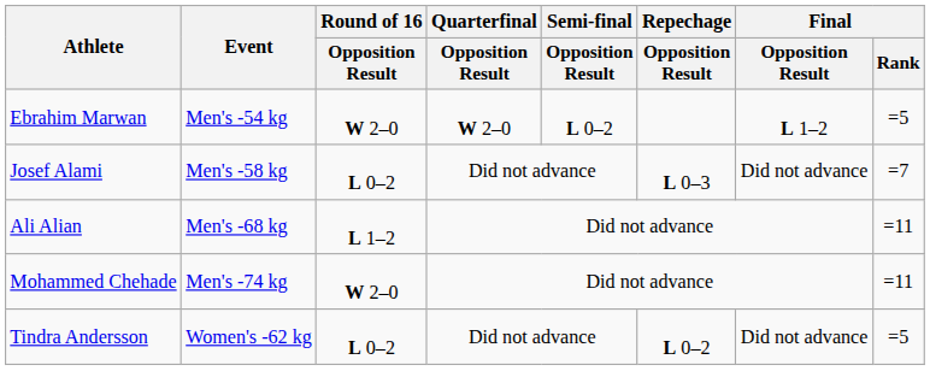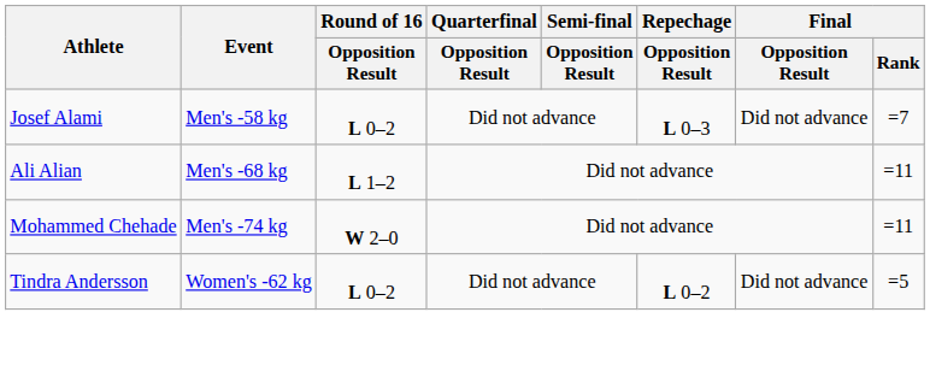- row: Ebrahim Marwan | Men's -54 kg | W 2–0 | W 2–0 | L 0–2 | L 1–2 | =5
